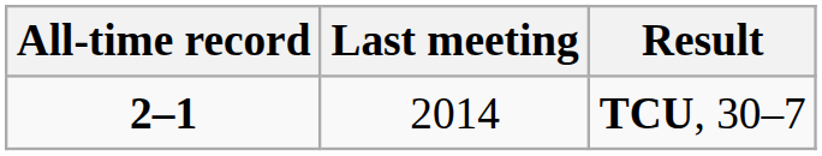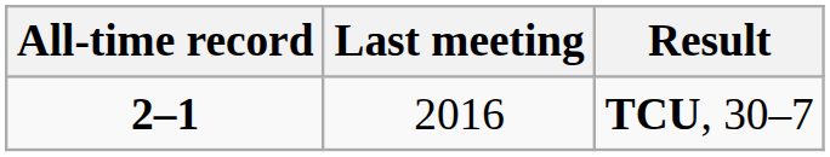TCU, 30–7 | Last meeting: 2014 -> 2016
